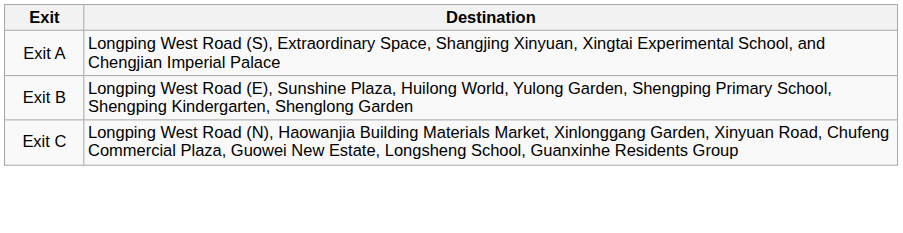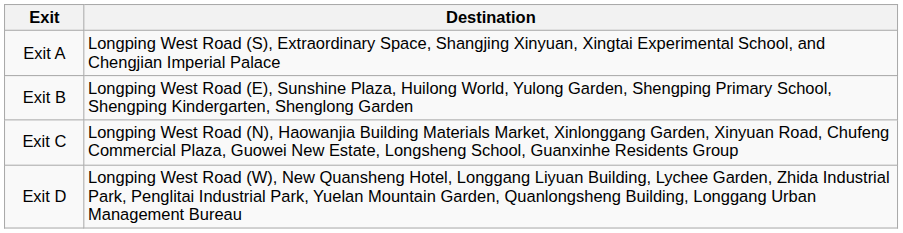+ row: Exit D | Longping West Road (W), New Quansheng Hotel, Longgang Liyuan Building, Lychee Garden, Zhida Industrial Park, Penglitai Industrial Park, Yuelan Mountain Garden, Quanlongsheng Building, Longgang Urban Management Bureau
